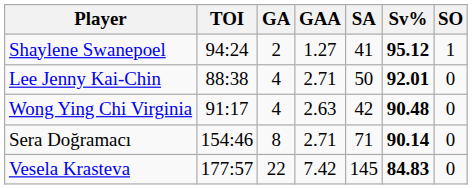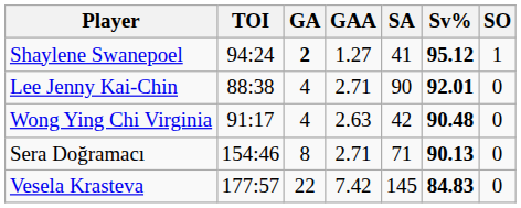Shaylene Swanepoel | GA: normal -> bold
Lee Jenny Kai-Chin | SA: 50 -> 90
Sera Doğramacı | Sv%: 90.14 -> 90.13
